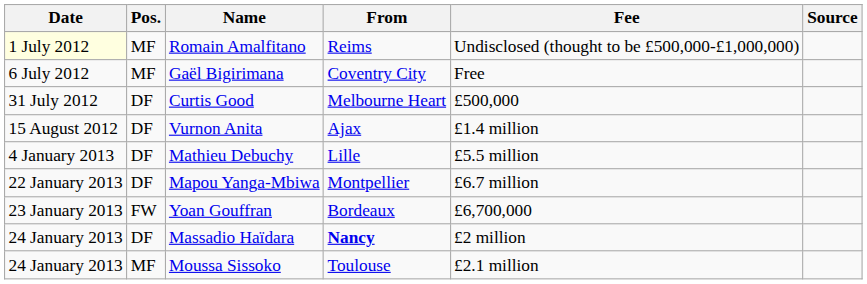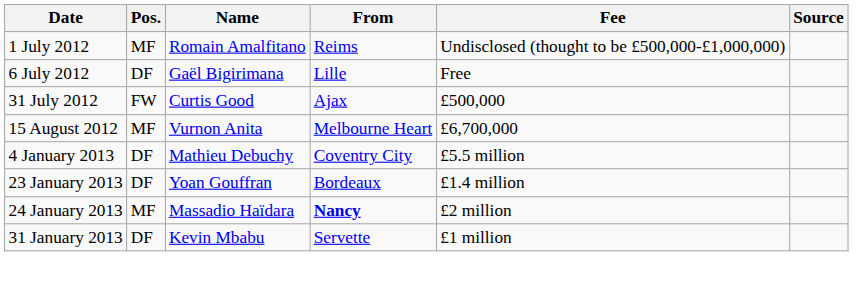Romain Amalfitano | Date: lightyellow background -> no background
Gaël Bigirimana | Pos.: MF -> DF
Gaël Bigirimana | From: Coventry City -> Lille
Curtis Good | Pos.: DF -> FW
Curtis Good | From: Melbourne Heart -> Ajax
Vurnon Anita | Pos.: DF -> MF
Vurnon Anita | From: Ajax -> Melbourne Heart
Vurnon Anita | Fee: £1.4 million -> £6,700,000
Mathieu Debuchy | From: Lille -> Coventry City
- row: 22 January 2013 | DF | Mapou Yanga-Mbiwa | Montpellier | £6.7 million
Yoan Gouffran | Pos.: FW -> DF
Yoan Gouffran | Fee: £6,700,000 -> £1.4 million
Massadio Haïdara | Pos.: DF -> MF
- row: 24 January 2013 | MF | Moussa Sissoko | Toulouse | £2.1 million
+ row: 31 January 2013 | DF | Kevin Mbabu | Servette | £1 million
